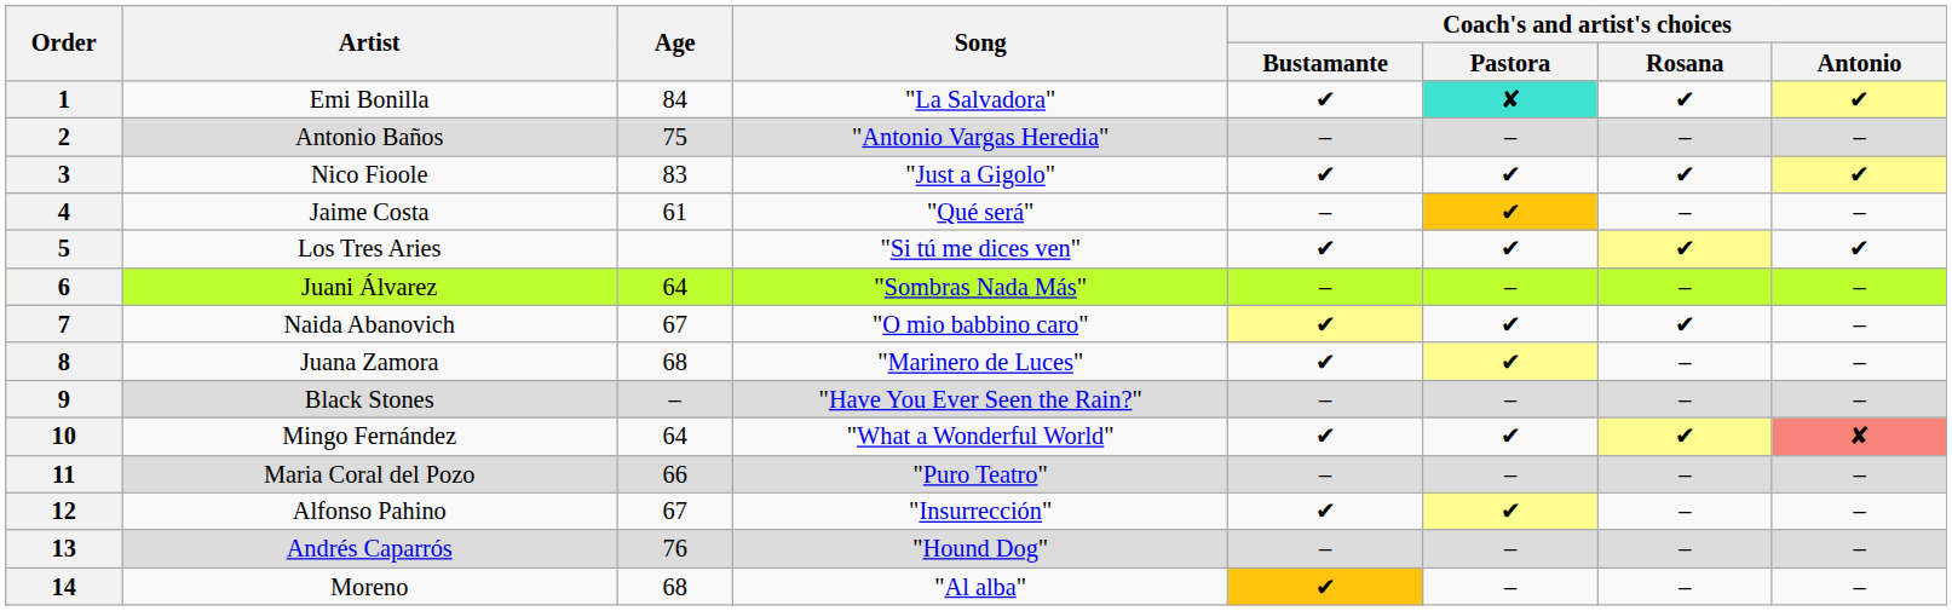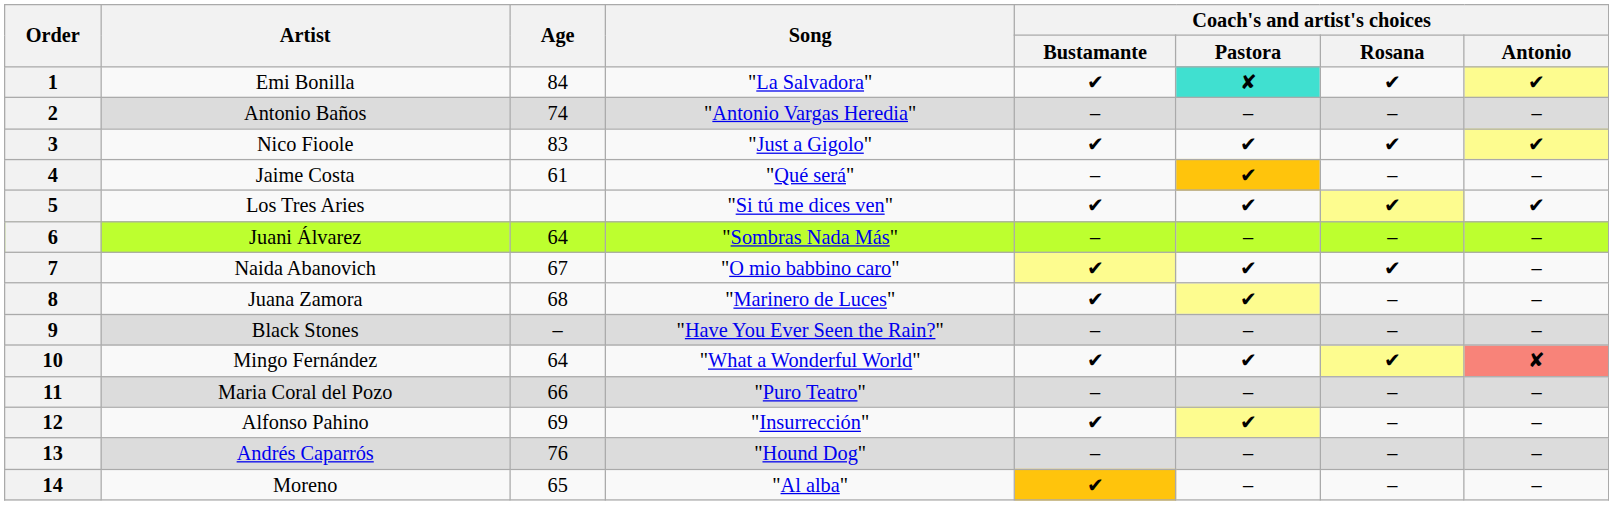2 | Age: 75 -> 74
12 | Age: 67 -> 69
14 | Age: 68 -> 65
